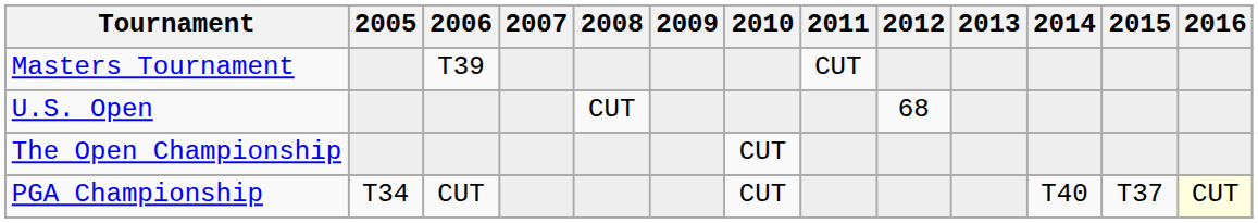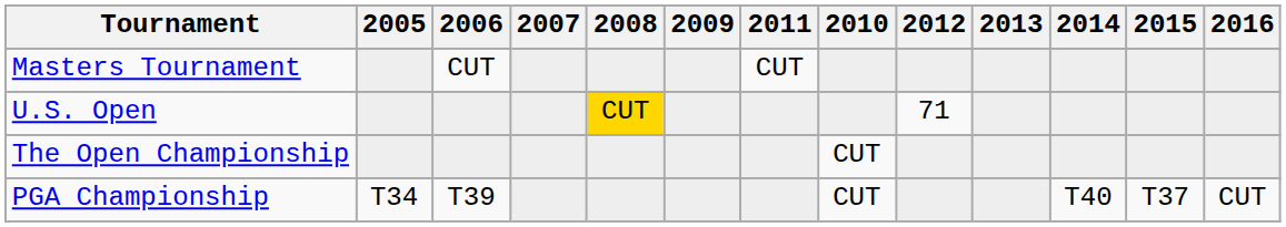columns swapped: 2010 <-> 2011
Masters Tournament | 2006: T39 -> CUT
U.S. Open | 2008: no background -> gold background
U.S. Open | 2012: 68 -> 71
PGA Championship | 2006: CUT -> T39
PGA Championship | 2016: lightyellow background -> no background
